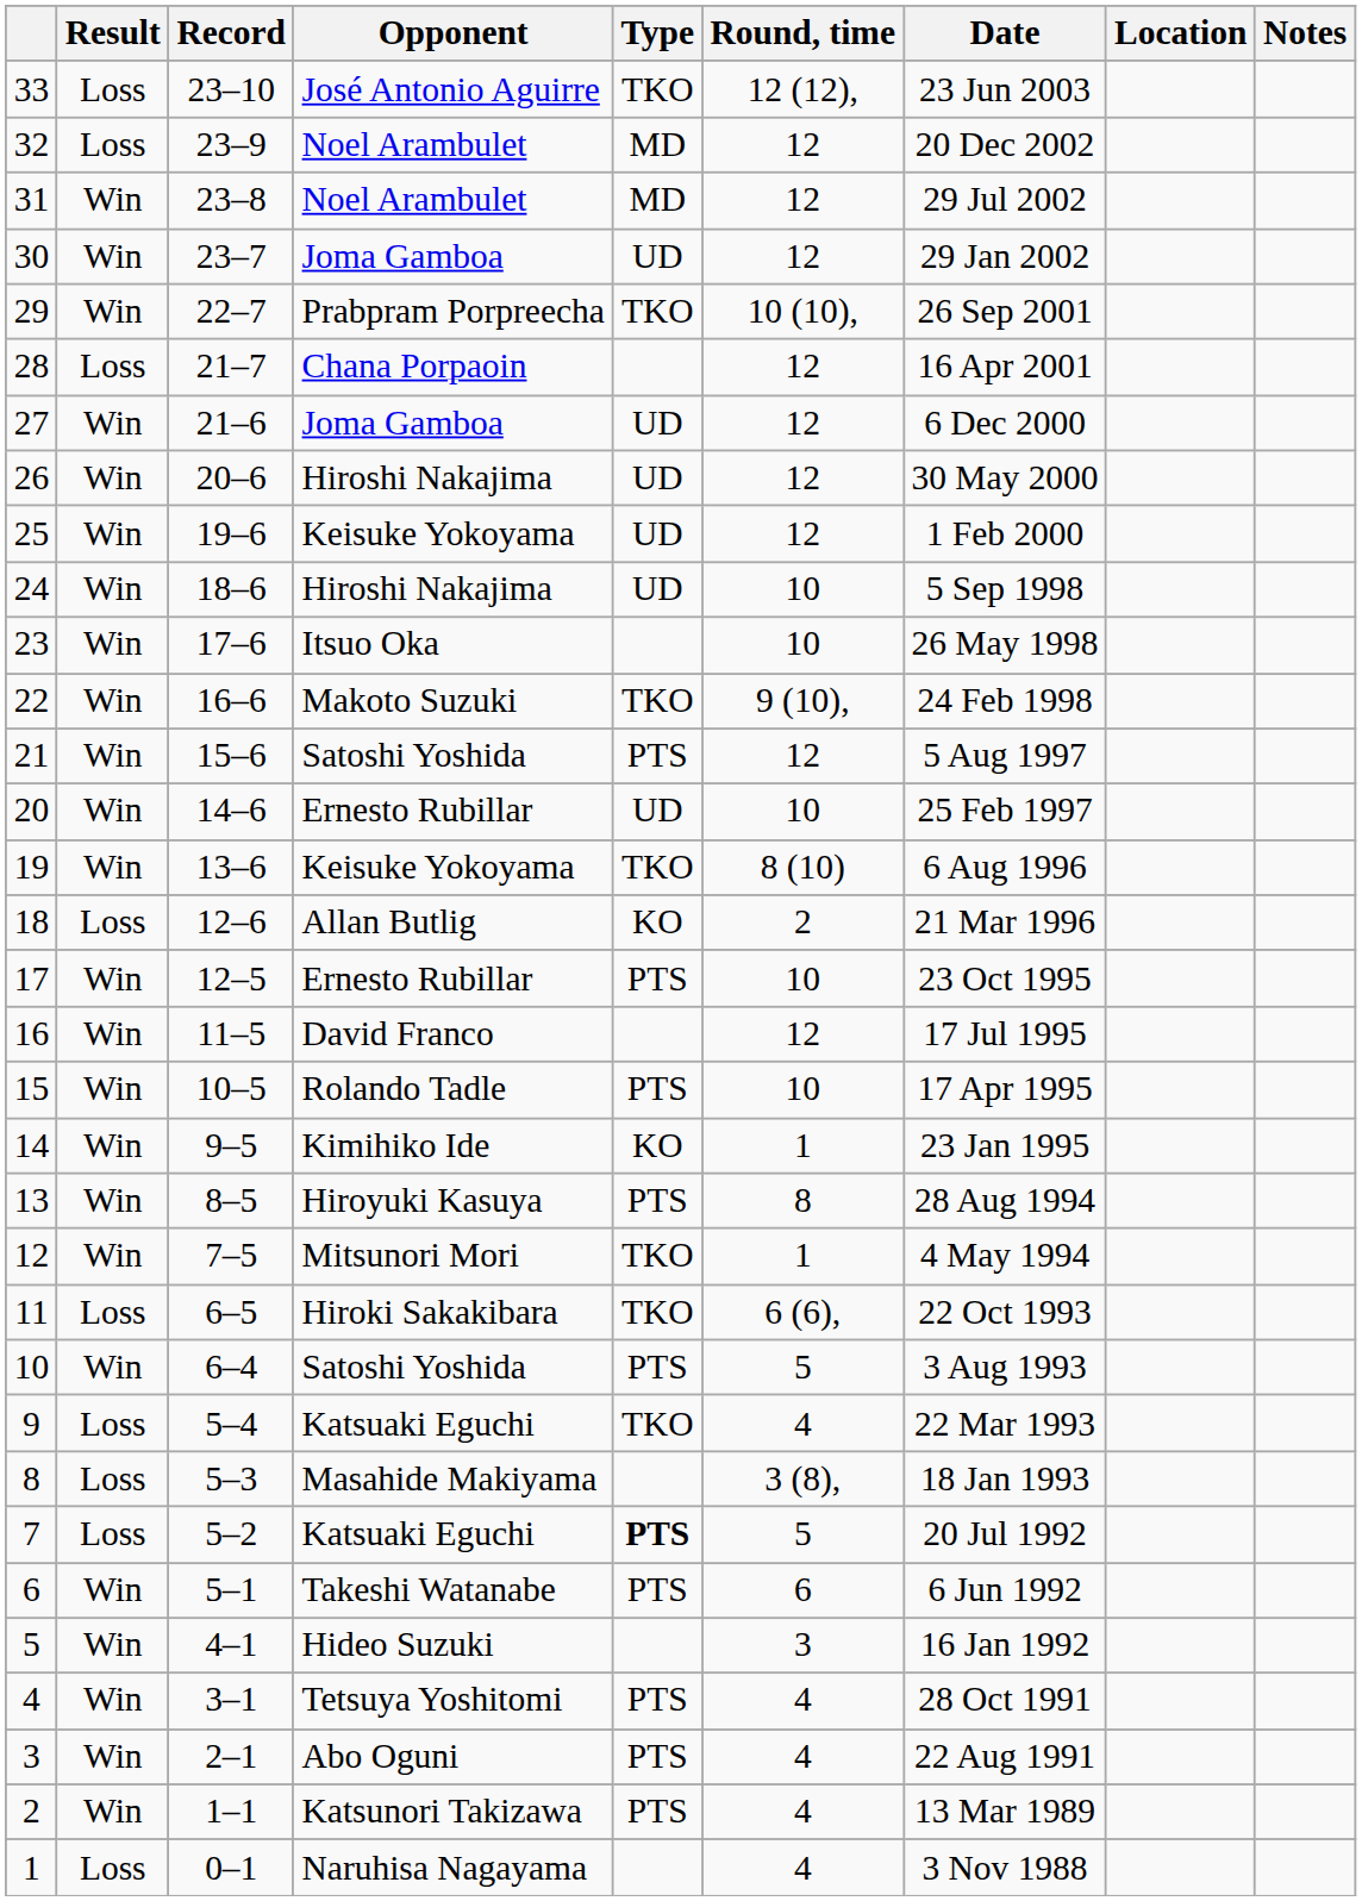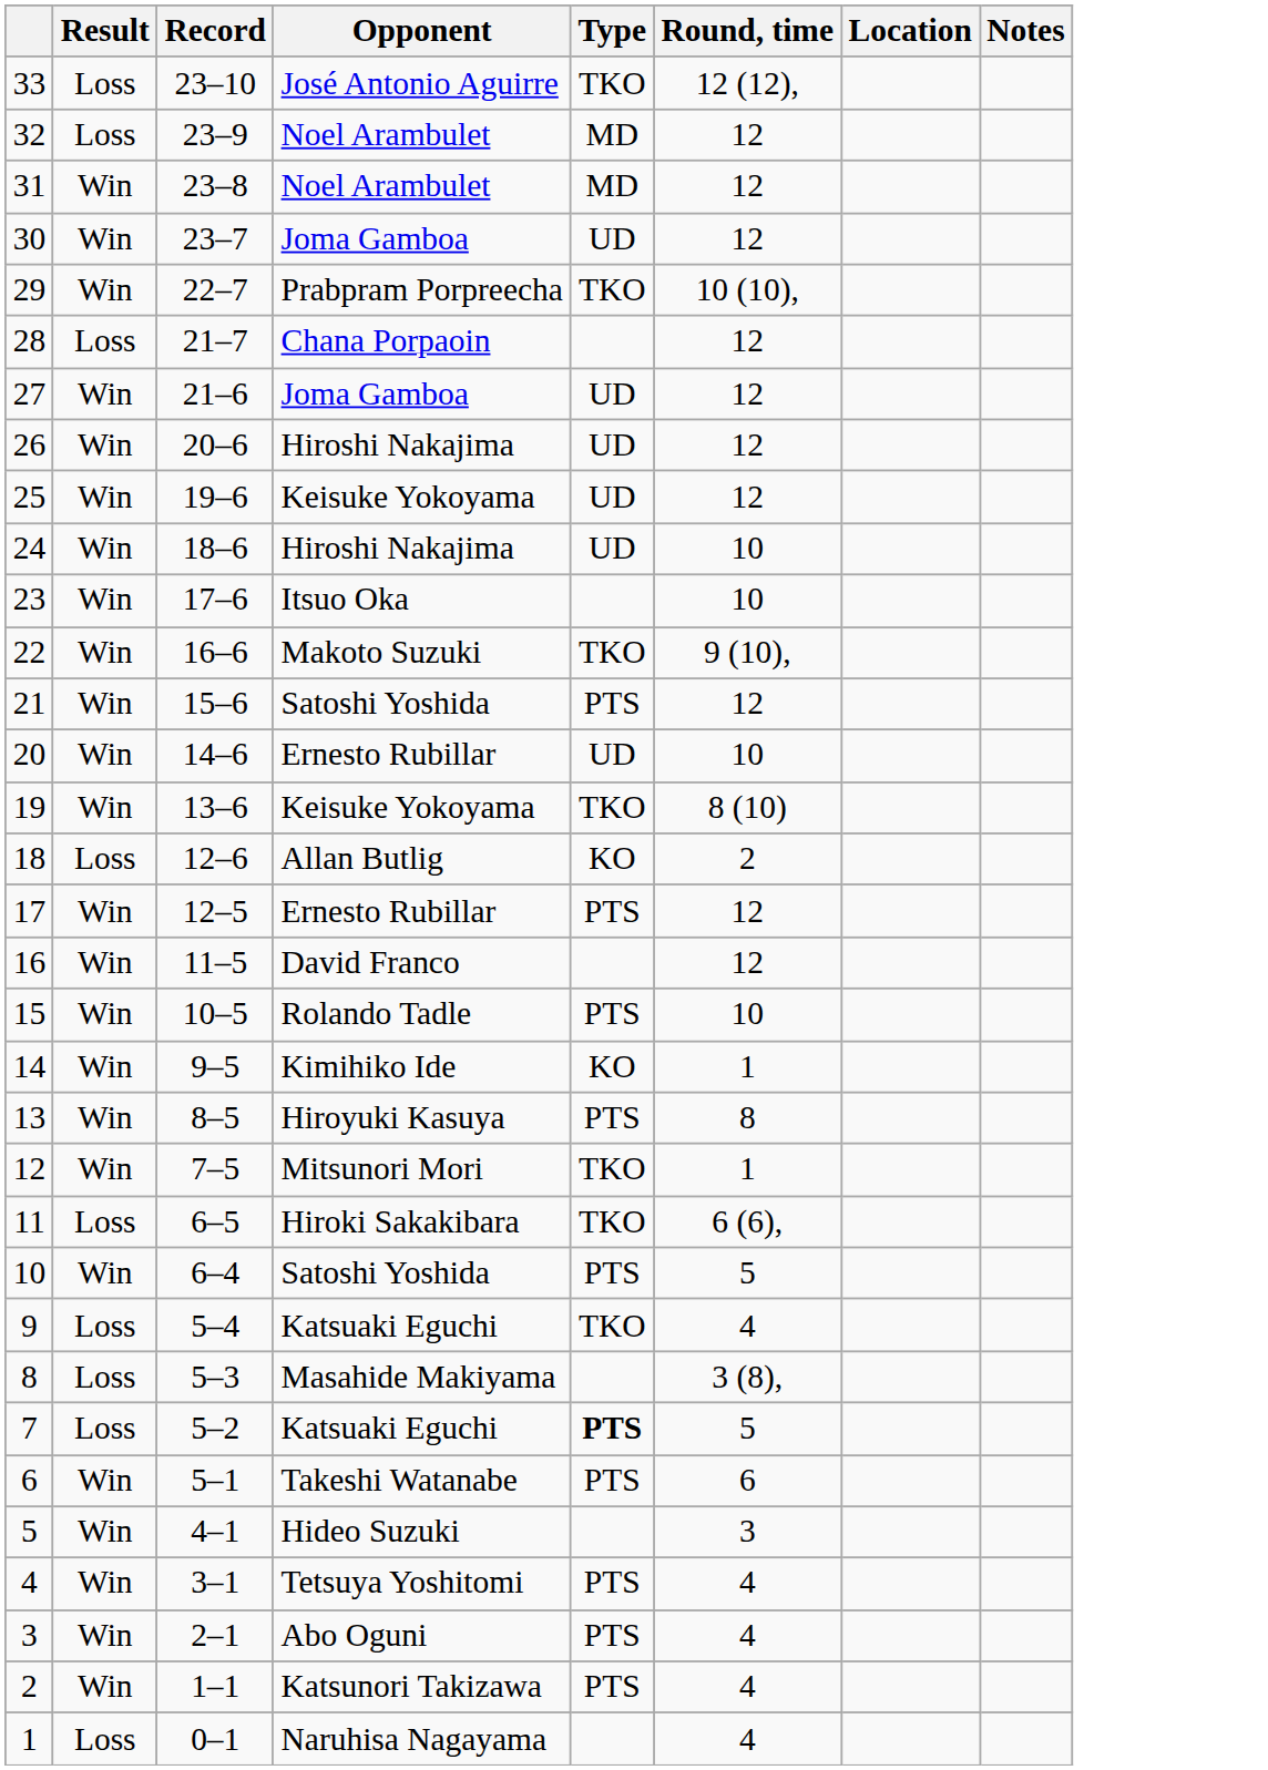- column: Date | 23 Jun 2003 | 20 Dec 2002 | 29 Jul 2002 | 29 Jan 2002 | 26 Sep 2001 | 16 Apr 2001 | 6 Dec 2000 | 30 May 2000 | 1 Feb 2000 | 5 Sep 1998 | 26 May 1998 | 24 Feb 1998 | 5 Aug 1997 | 25 Feb 1997 | 6 Aug 1996 | 21 Mar 1996 | 23 Oct 1995 | 17 Jul 1995 | 17 Apr 1995 | 23 Jan 1995 | 28 Aug 1994 | 4 May 1994 | 22 Oct 1993 | 3 Aug 1993 | 22 Mar 1993 | 18 Jan 1993 | 20 Jul 1992 | 6 Jun 1992 | 16 Jan 1992 | 28 Oct 1991 | 22 Aug 1991 | 13 Mar 1989 | 3 Nov 1988
17 | Round, time: 10 -> 12
